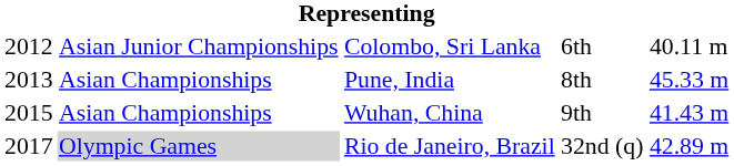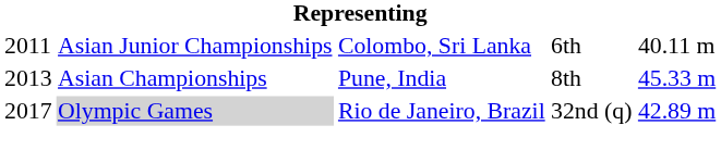Colombo, Sri Lanka | column 1: 2012 -> 2011
- row: 2015 | Asian Championships | Wuhan, China | 9th | 41.43 m
